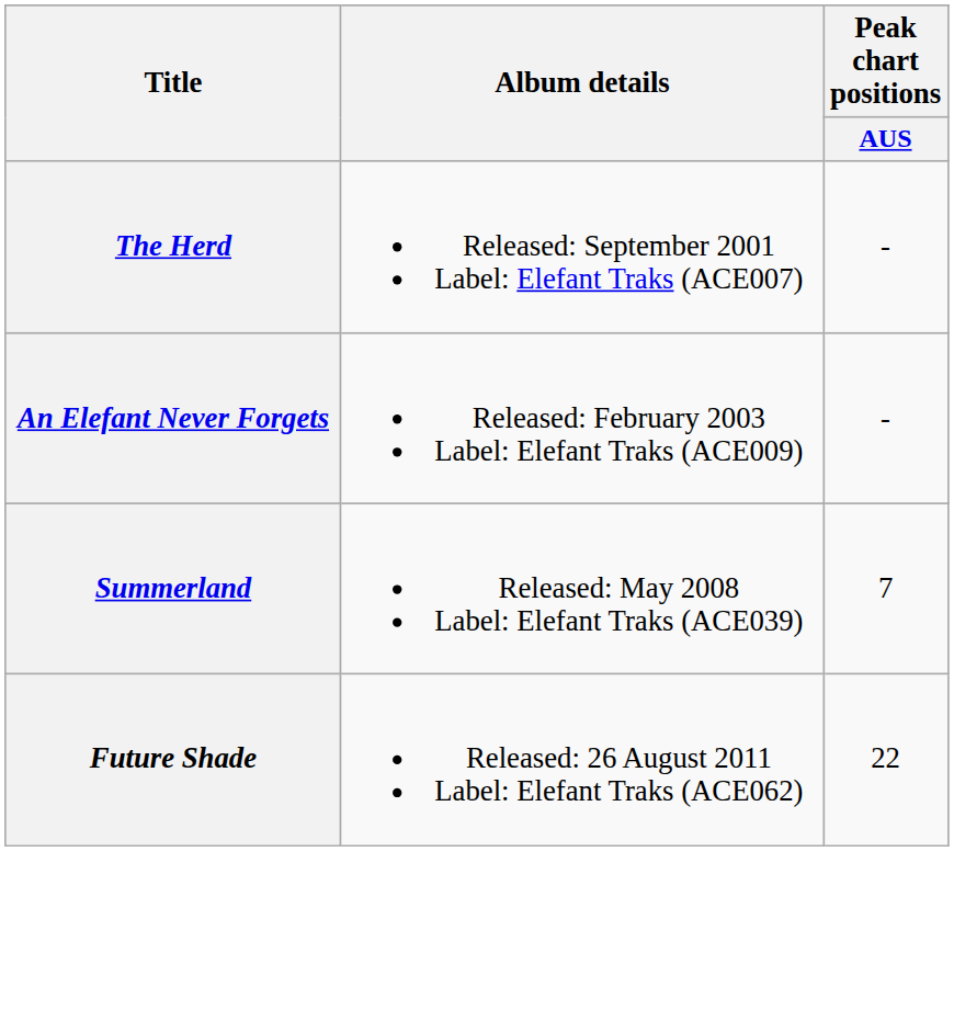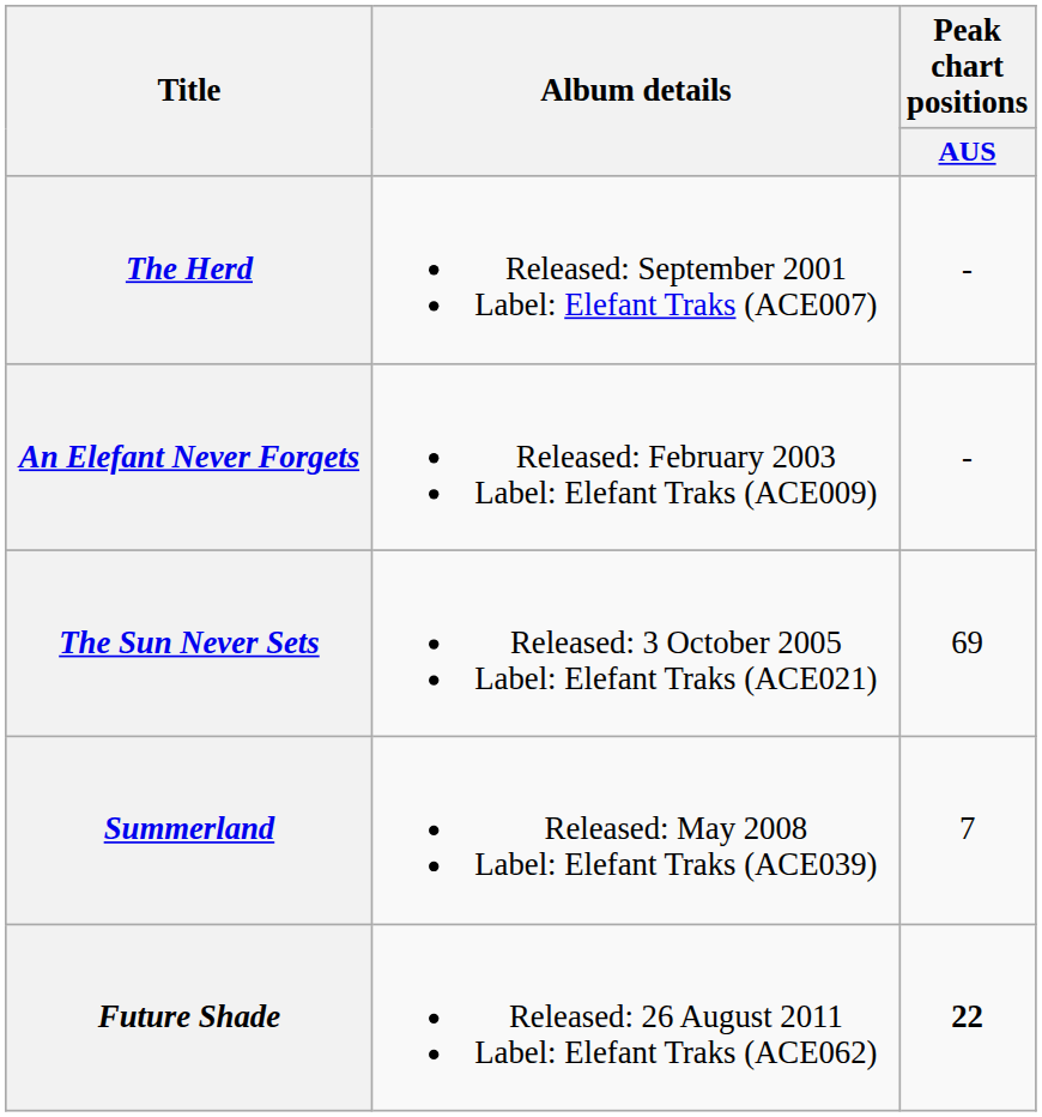+ row: The Sun Never Sets | Released: 3 October 2005 Label: Elefant Traks (ACE021) | 69
Future Shade | Peak chart positions / AUS: normal -> bold
